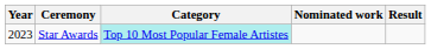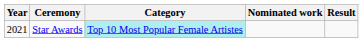Star Awards | Year: 2023 -> 2021
